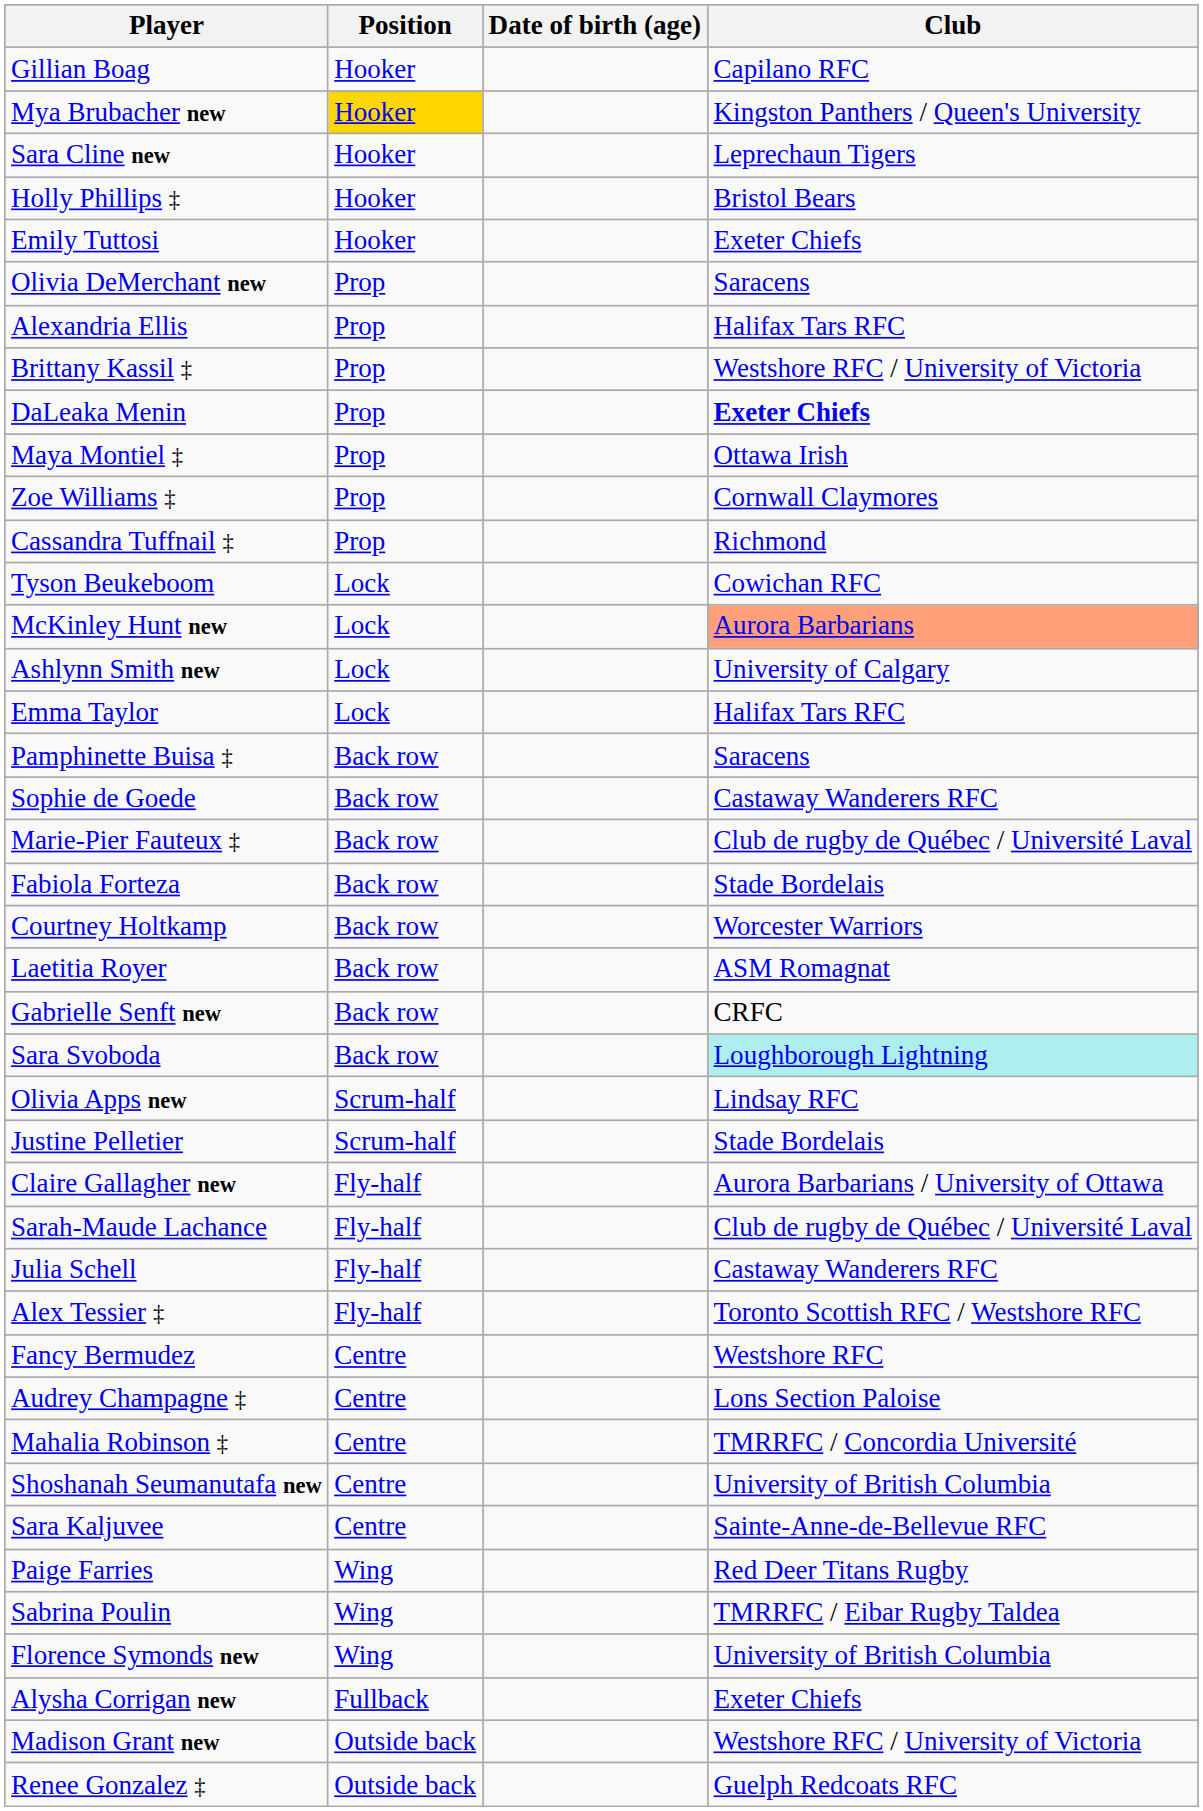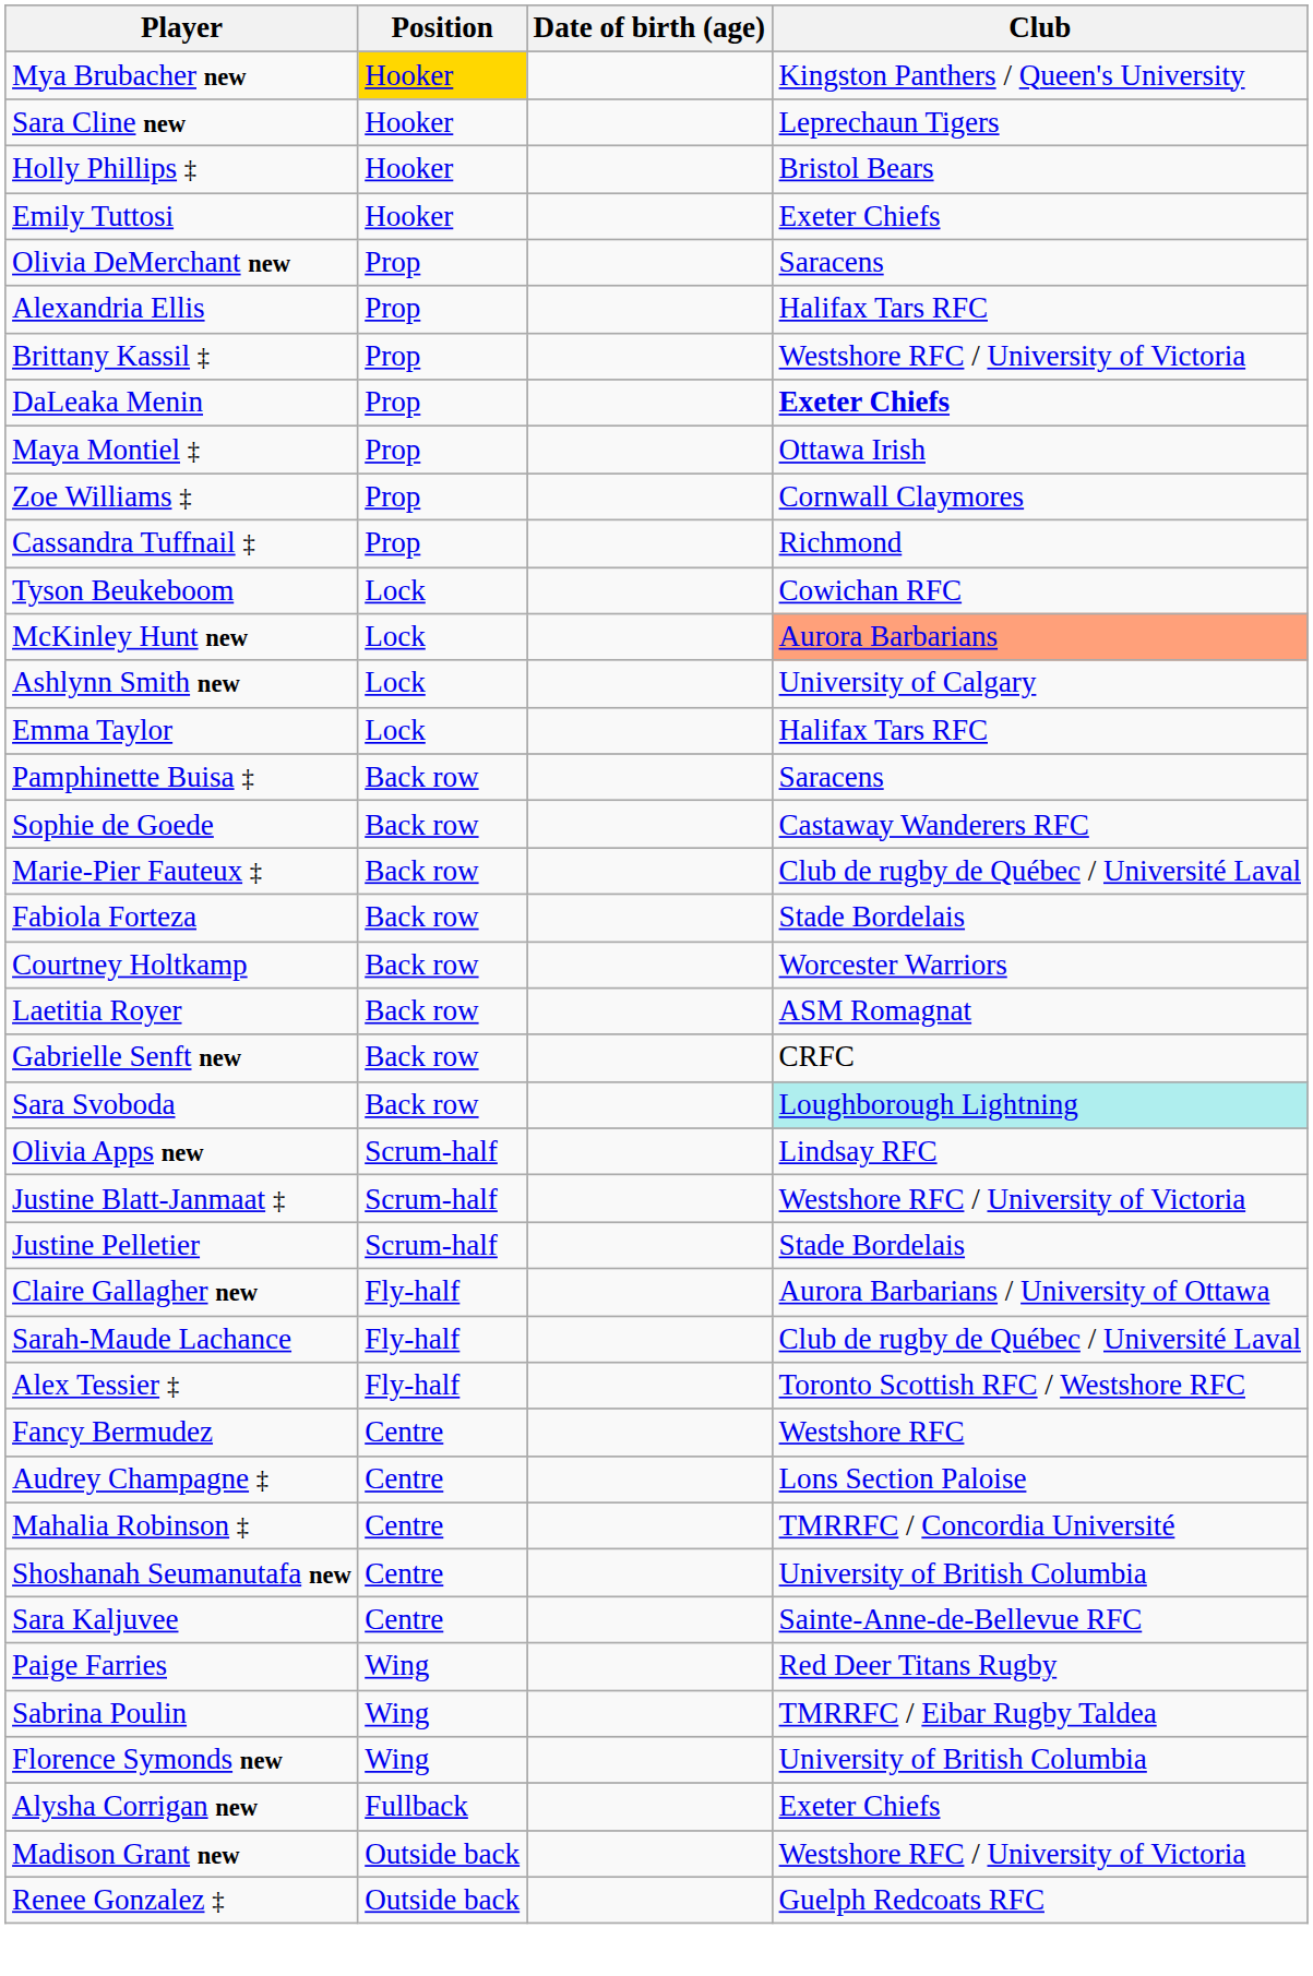- row: Gillian Boag | Hooker | Capilano RFC
+ row: Justine Blatt-Janmaat ‡ | Scrum-half | Westshore RFC / University of Victoria
- row: Julia Schell | Fly-half | Castaway Wanderers RFC
